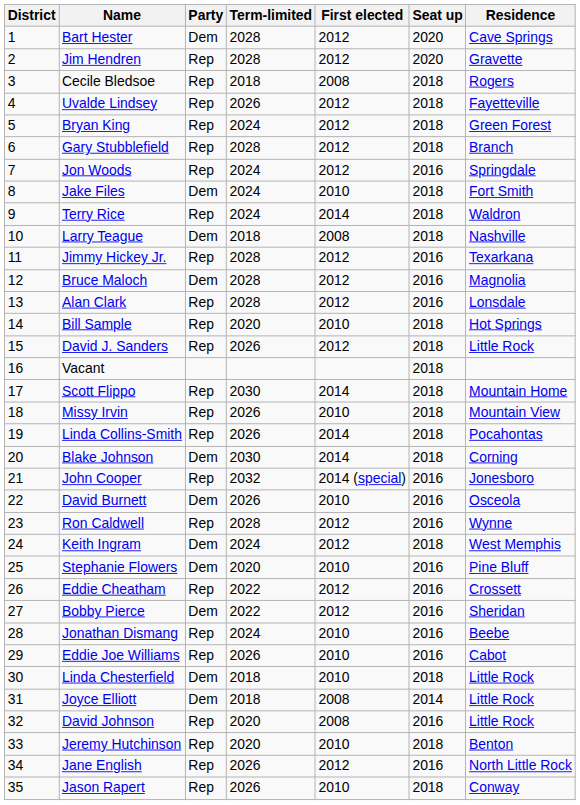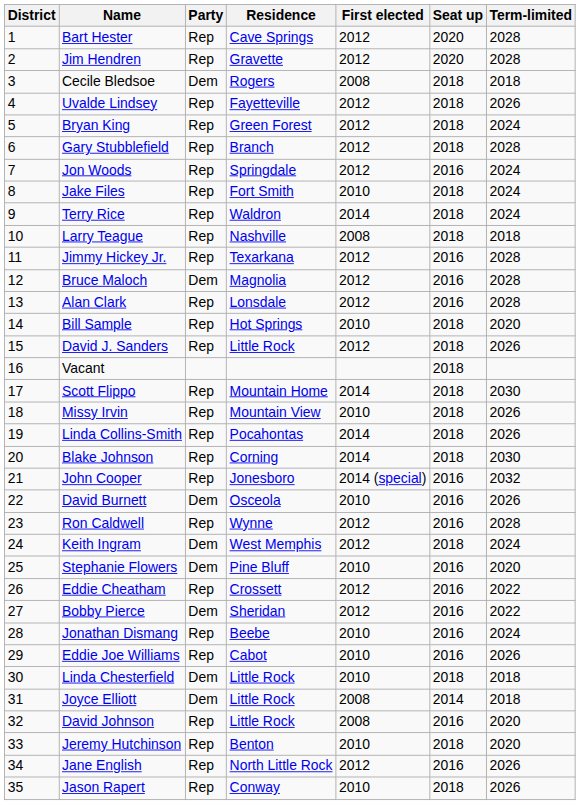columns swapped: Residence <-> Term-limited
Bart Hester | Party: Dem -> Rep
Cecile Bledsoe | Party: Rep -> Dem
Jake Files | Party: Dem -> Rep
Larry Teague | Party: Dem -> Rep
Blake Johnson | Party: Dem -> Rep
